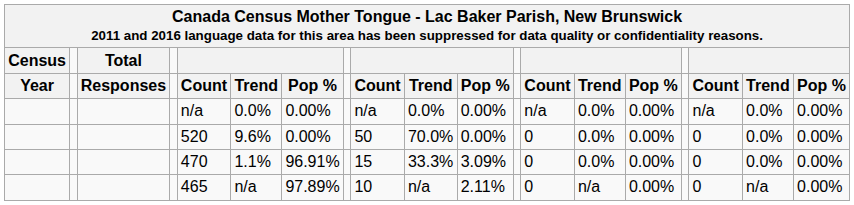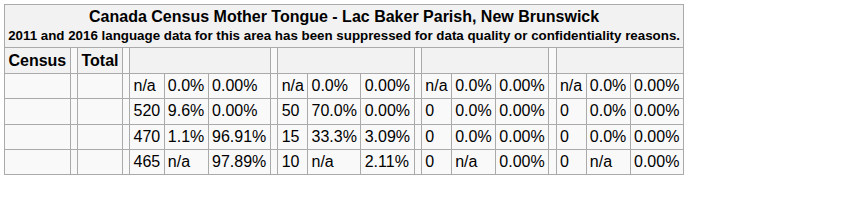- row: Year | Responses | Count | Trend | Pop % | Count | Trend | Pop % | Count | Trend | Pop % | Count | Trend | Pop %
